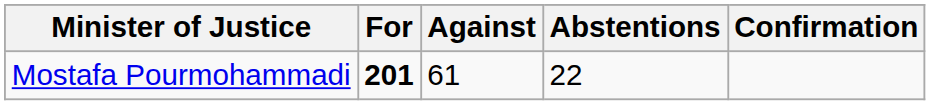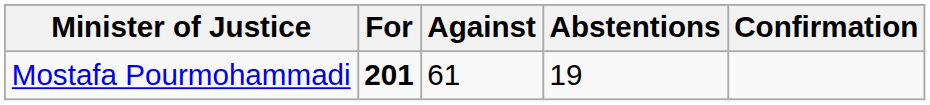Mostafa Pourmohammadi | Abstentions: 22 -> 19
